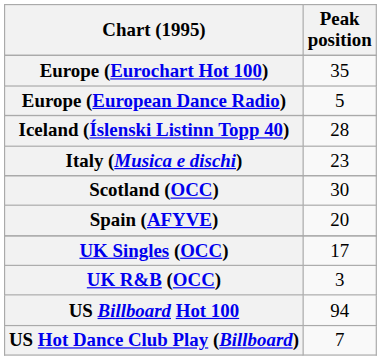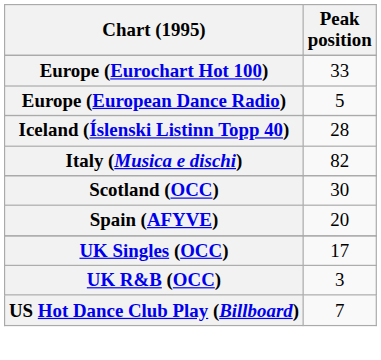Europe (Eurochart Hot 100) | Peak position: 35 -> 33
Italy (Musica e dischi) | Peak position: 23 -> 82
- row: US Billboard Hot 100 | 94
